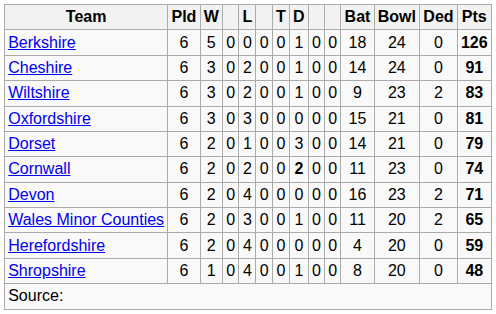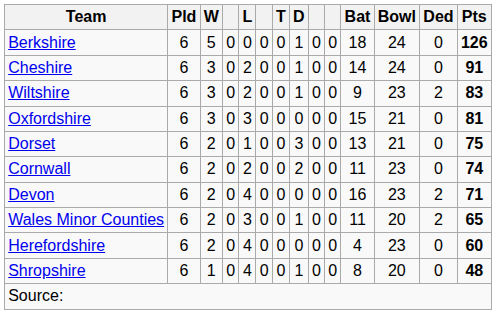Dorset | Bat: 14 -> 13
Dorset | Pts: 79 -> 75
Cornwall | D: bold -> normal
Herefordshire | Bowl: 20 -> 23
Herefordshire | Pts: 59 -> 60
